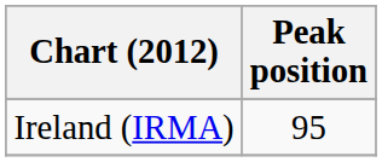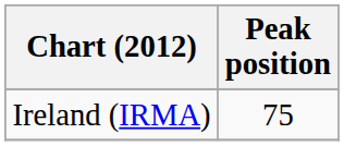Ireland (IRMA) | Peak position: 95 -> 75
